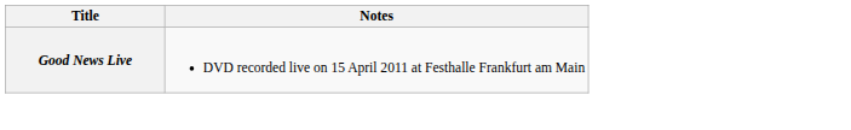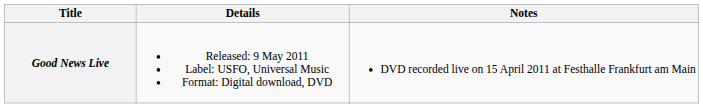+ column: Details | Released: 9 May 2011 Label: USFO, Universal Music Format: Digital download, DVD
